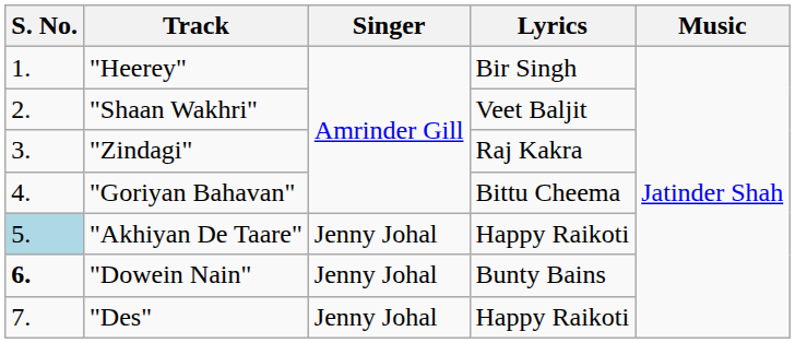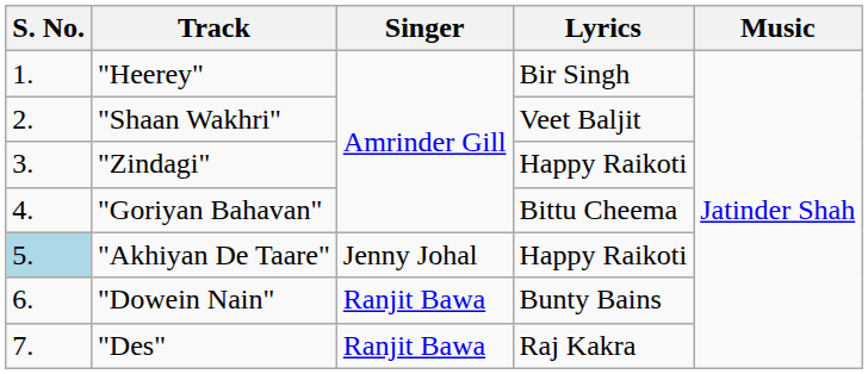"Zindagi" | Lyrics: Raj Kakra -> Happy Raikoti
"Dowein Nain" | S. No.: bold -> normal
"Dowein Nain" | Singer: Jenny Johal -> Ranjit Bawa
"Des" | Singer: Jenny Johal -> Ranjit Bawa
"Des" | Lyrics: Happy Raikoti -> Raj Kakra
